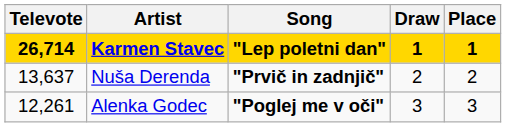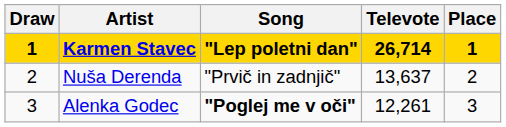columns swapped: Draw <-> Televote
Nuša Derenda | Song: bold -> normal
